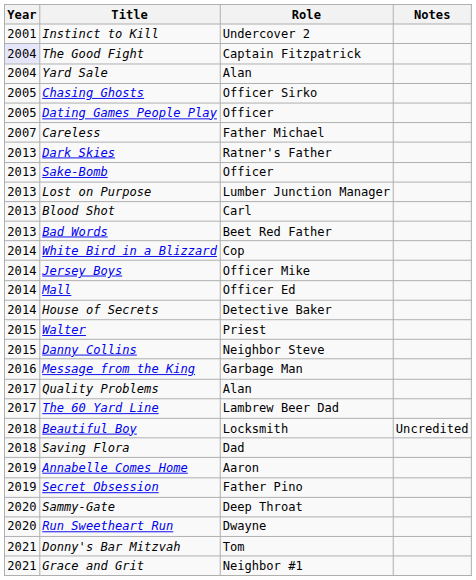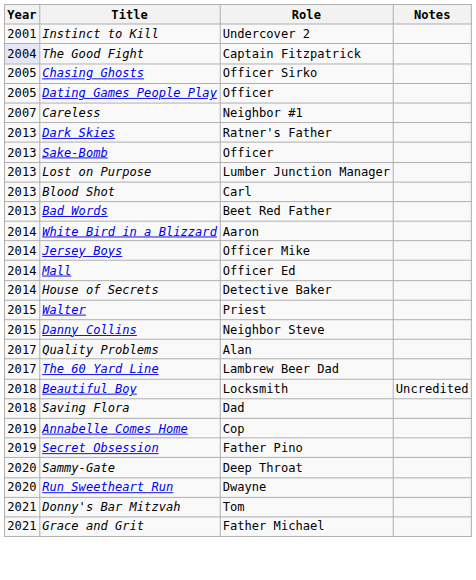- row: 2004 | Yard Sale | Alan
Careless | Role: Father Michael -> Neighbor #1
White Bird in a Blizzard | Role: Cop -> Aaron
- row: 2016 | Message from the King | Garbage Man
Annabelle Comes Home | Role: Aaron -> Cop
Grace and Grit | Role: Neighbor #1 -> Father Michael
